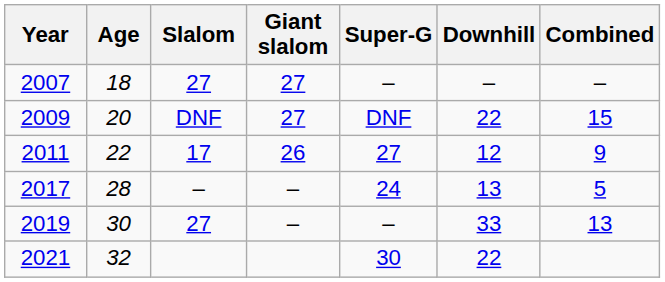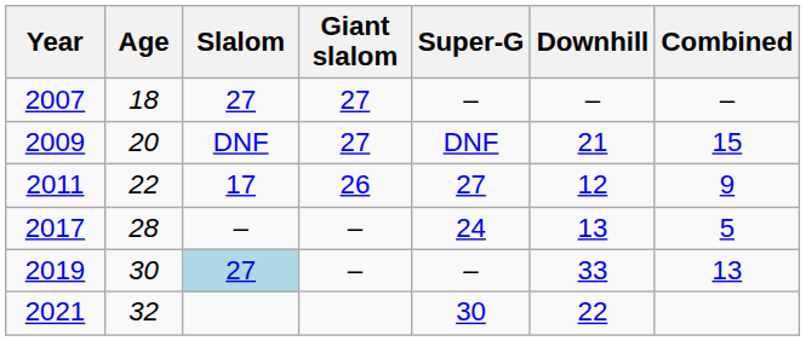2009 | Downhill: 22 -> 21
2019 | Slalom: no background -> lightblue background
